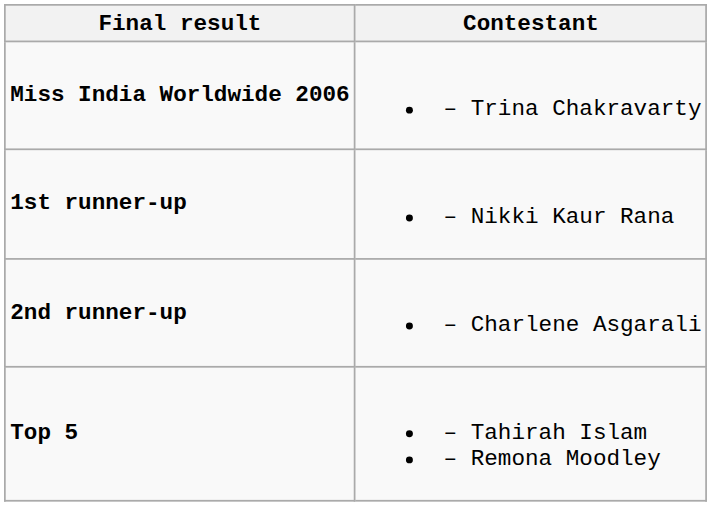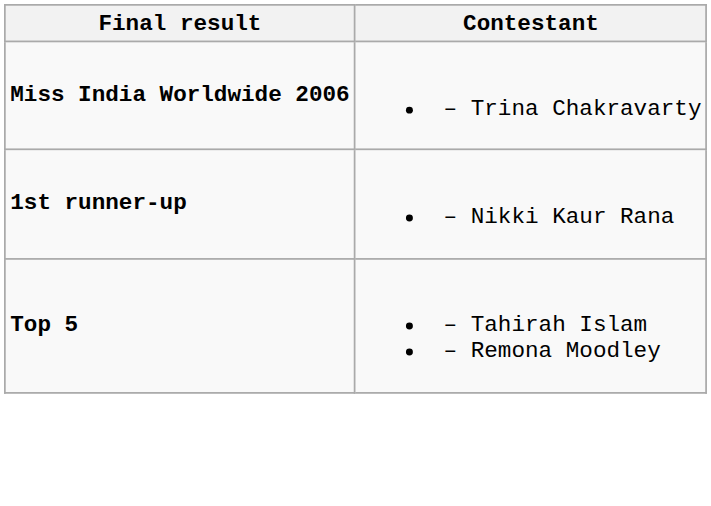- row: 2nd runner-up | – Charlene Asgarali
